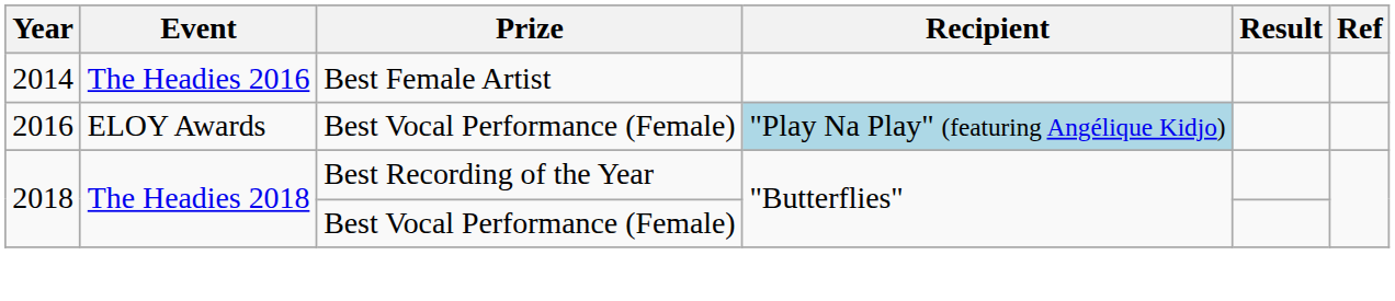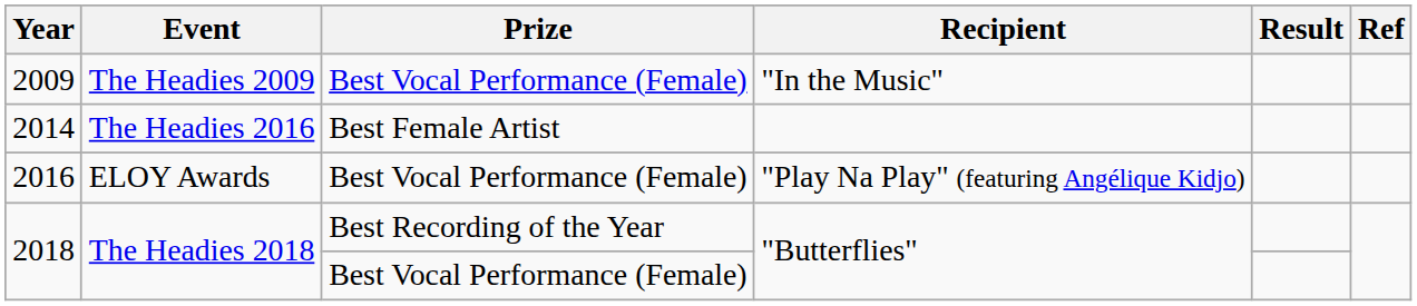+ row: 2009 | The Headies 2009 | Best Vocal Performance (Female) | "In the Music"
2016 | Recipient: lightblue background -> no background
